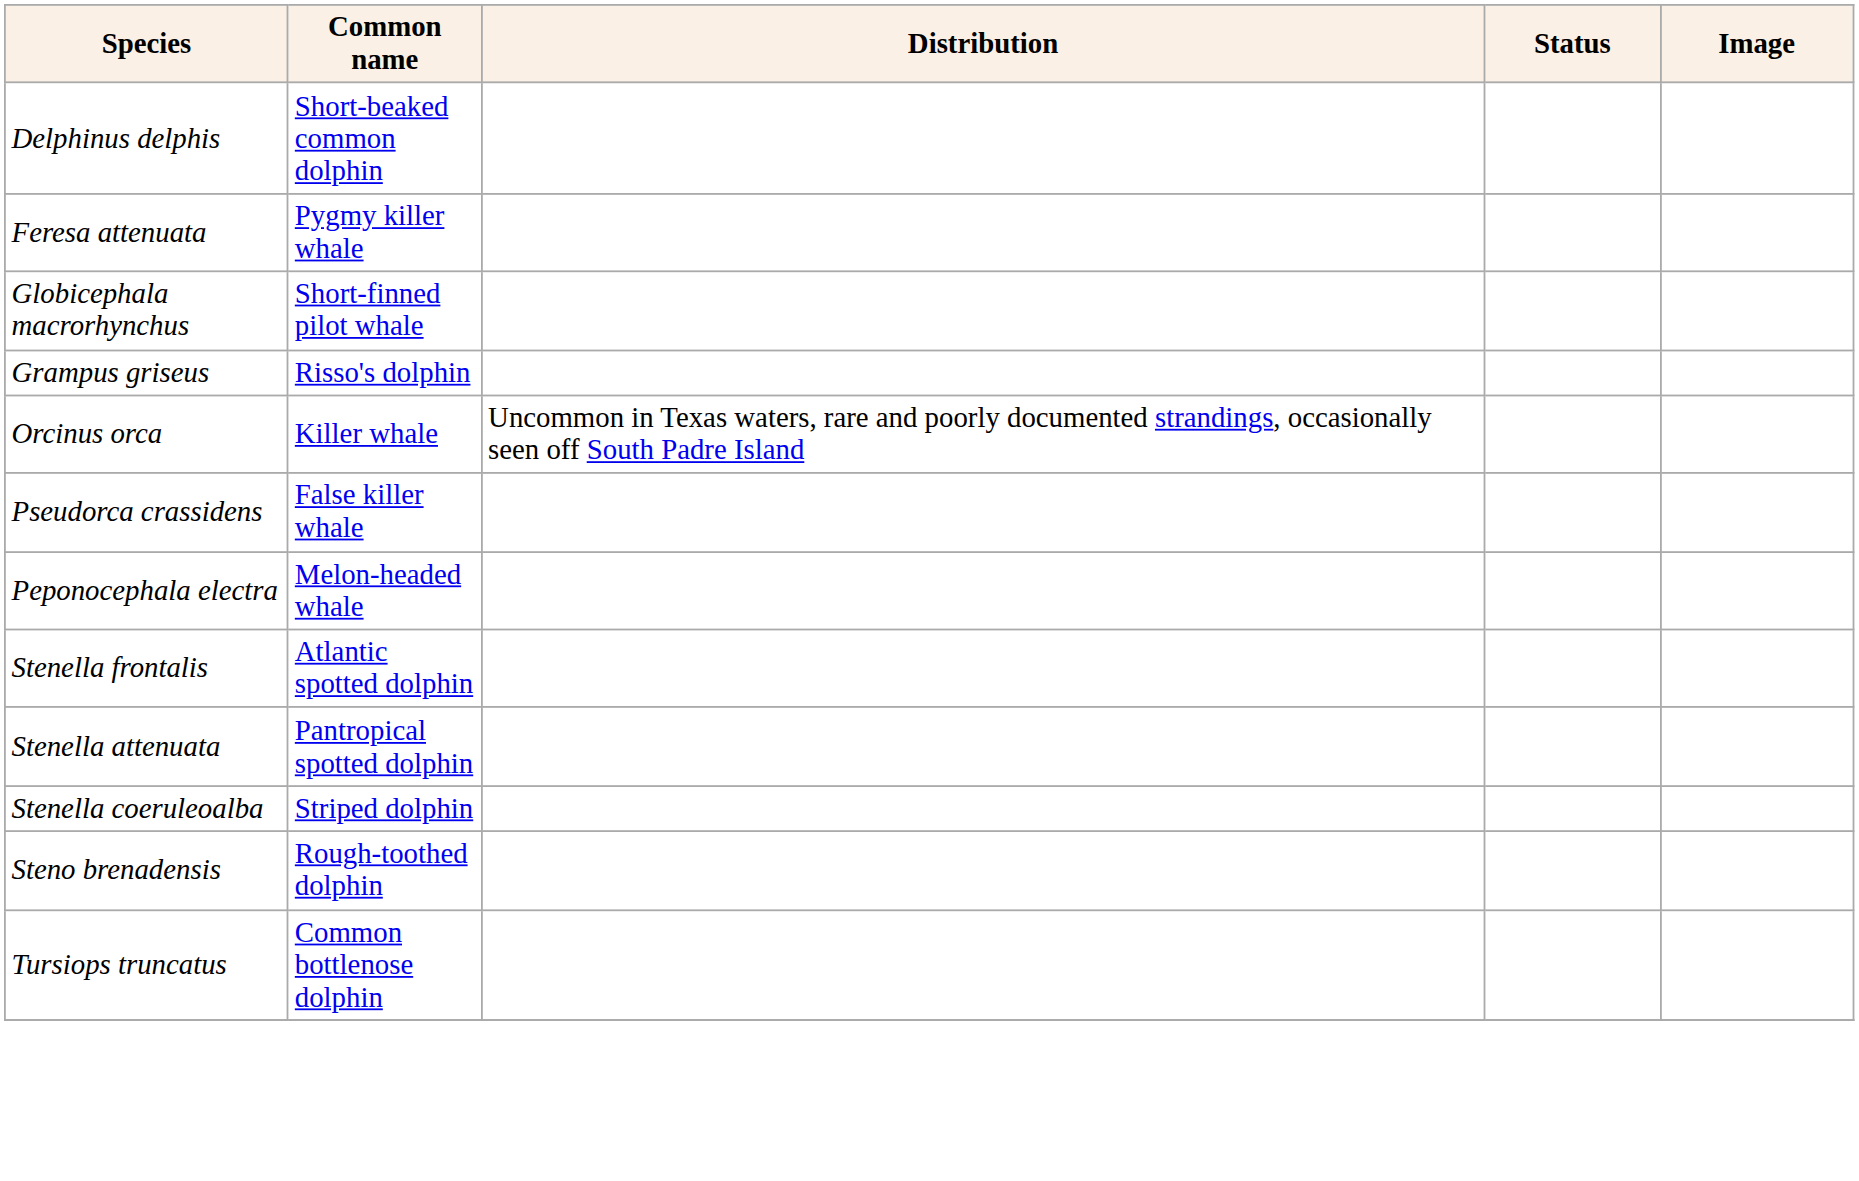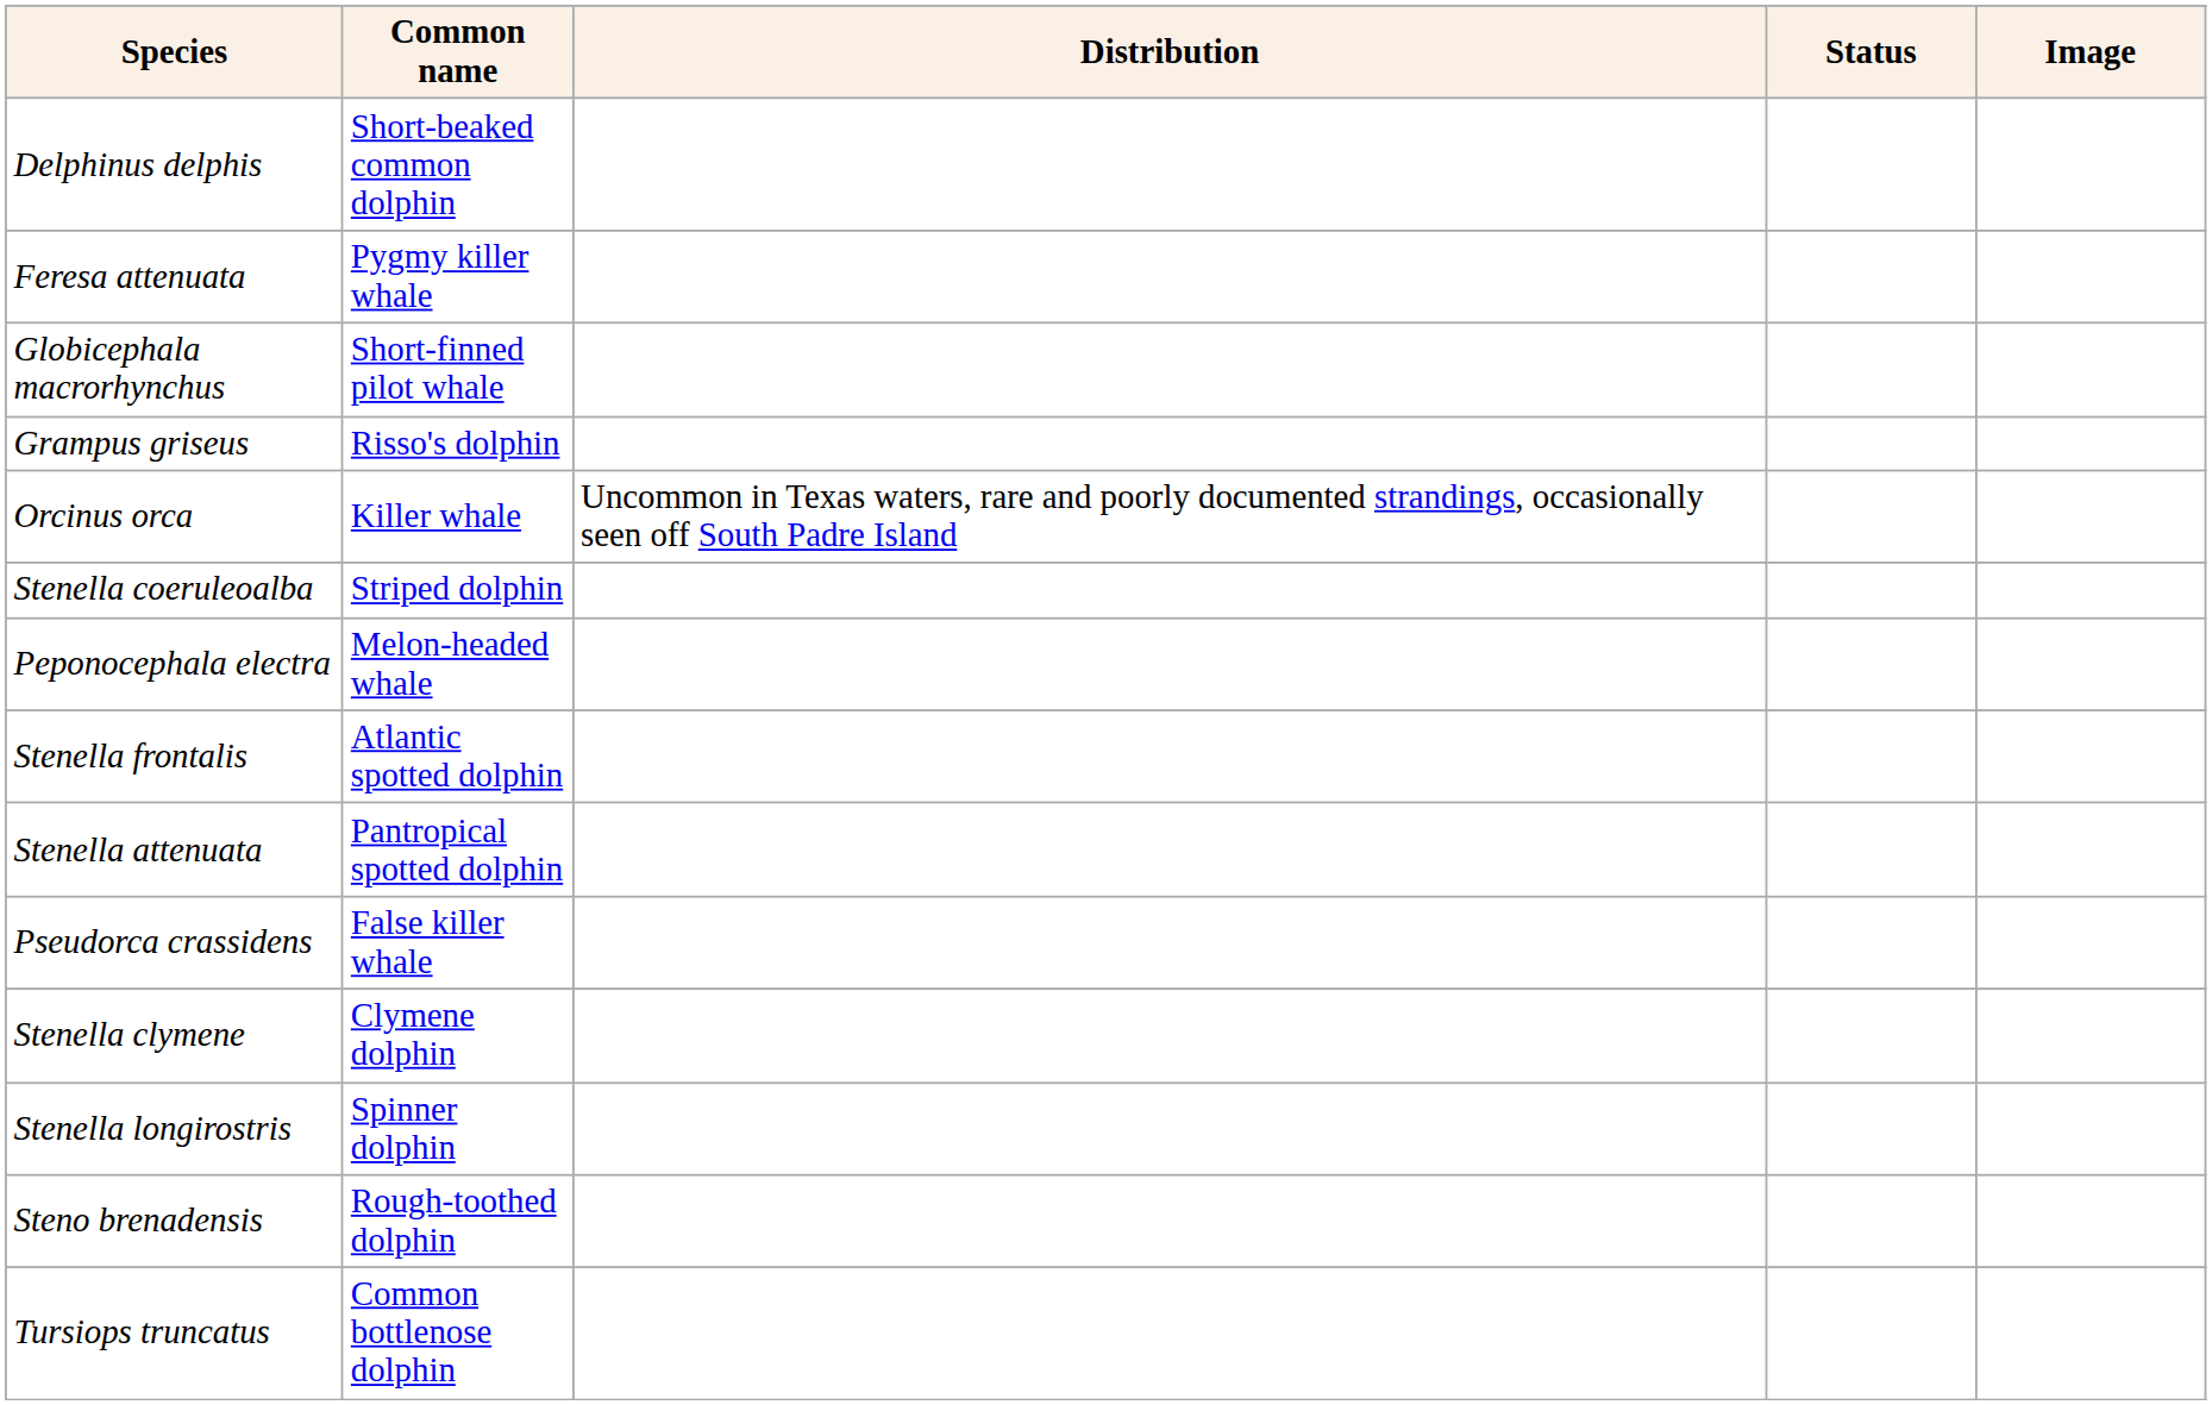rows swapped: Pseudorca crassidens <-> Stenella coeruleoalba
+ row: Stenella clymene | Clymene dolphin
+ row: Stenella longirostris | Spinner dolphin
